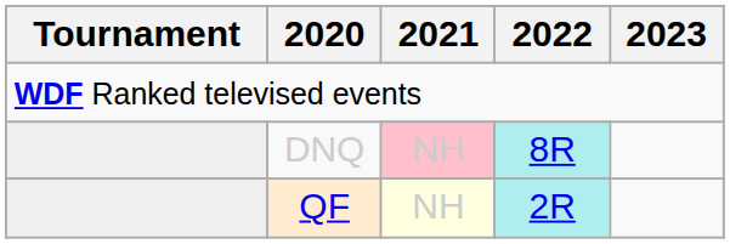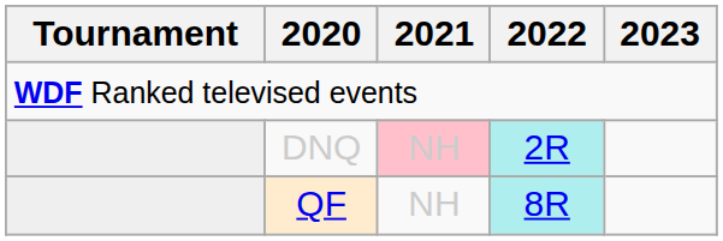DNQ | 2022: 8R -> 2R
QF | 2021: lightyellow background -> no background
QF | 2022: 2R -> 8R
